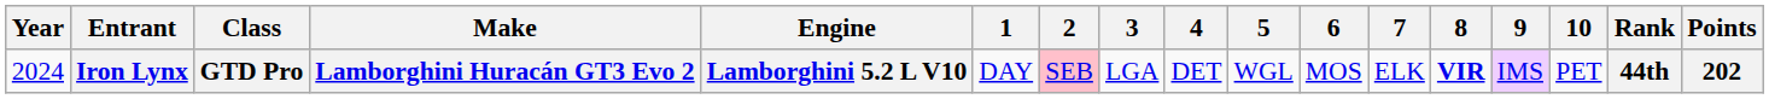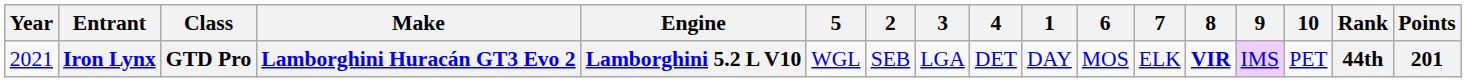columns swapped: 1 <-> 5
Iron Lynx | Year: 2024 -> 2021
Iron Lynx | 2: pink background -> no background
Iron Lynx | Points: 202 -> 201
